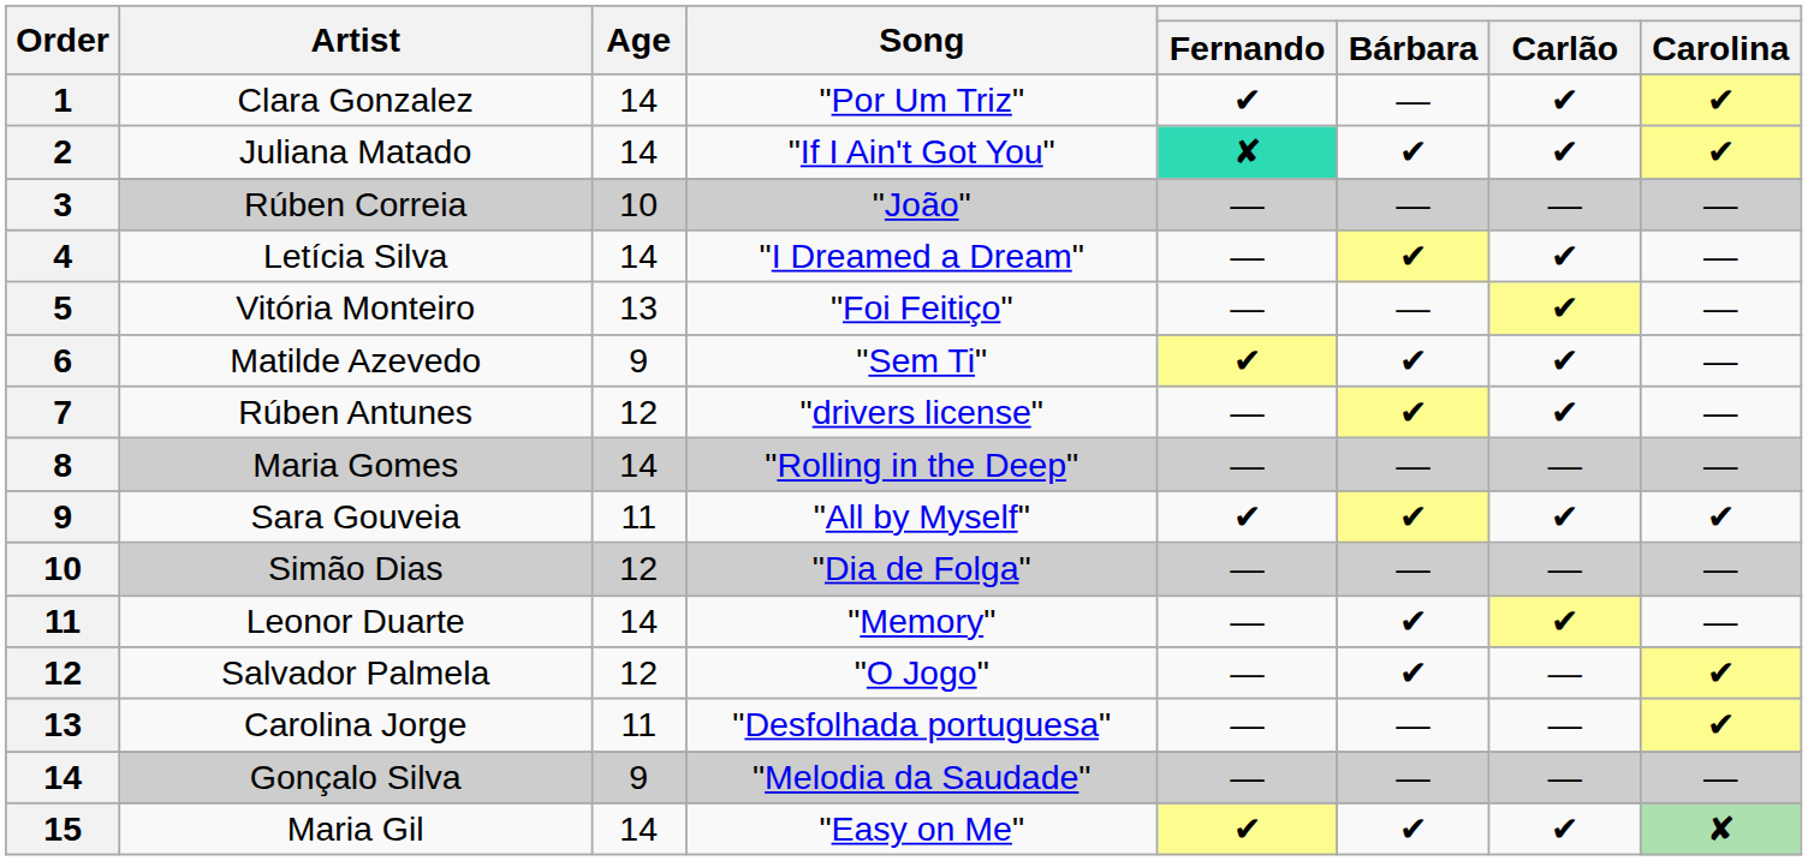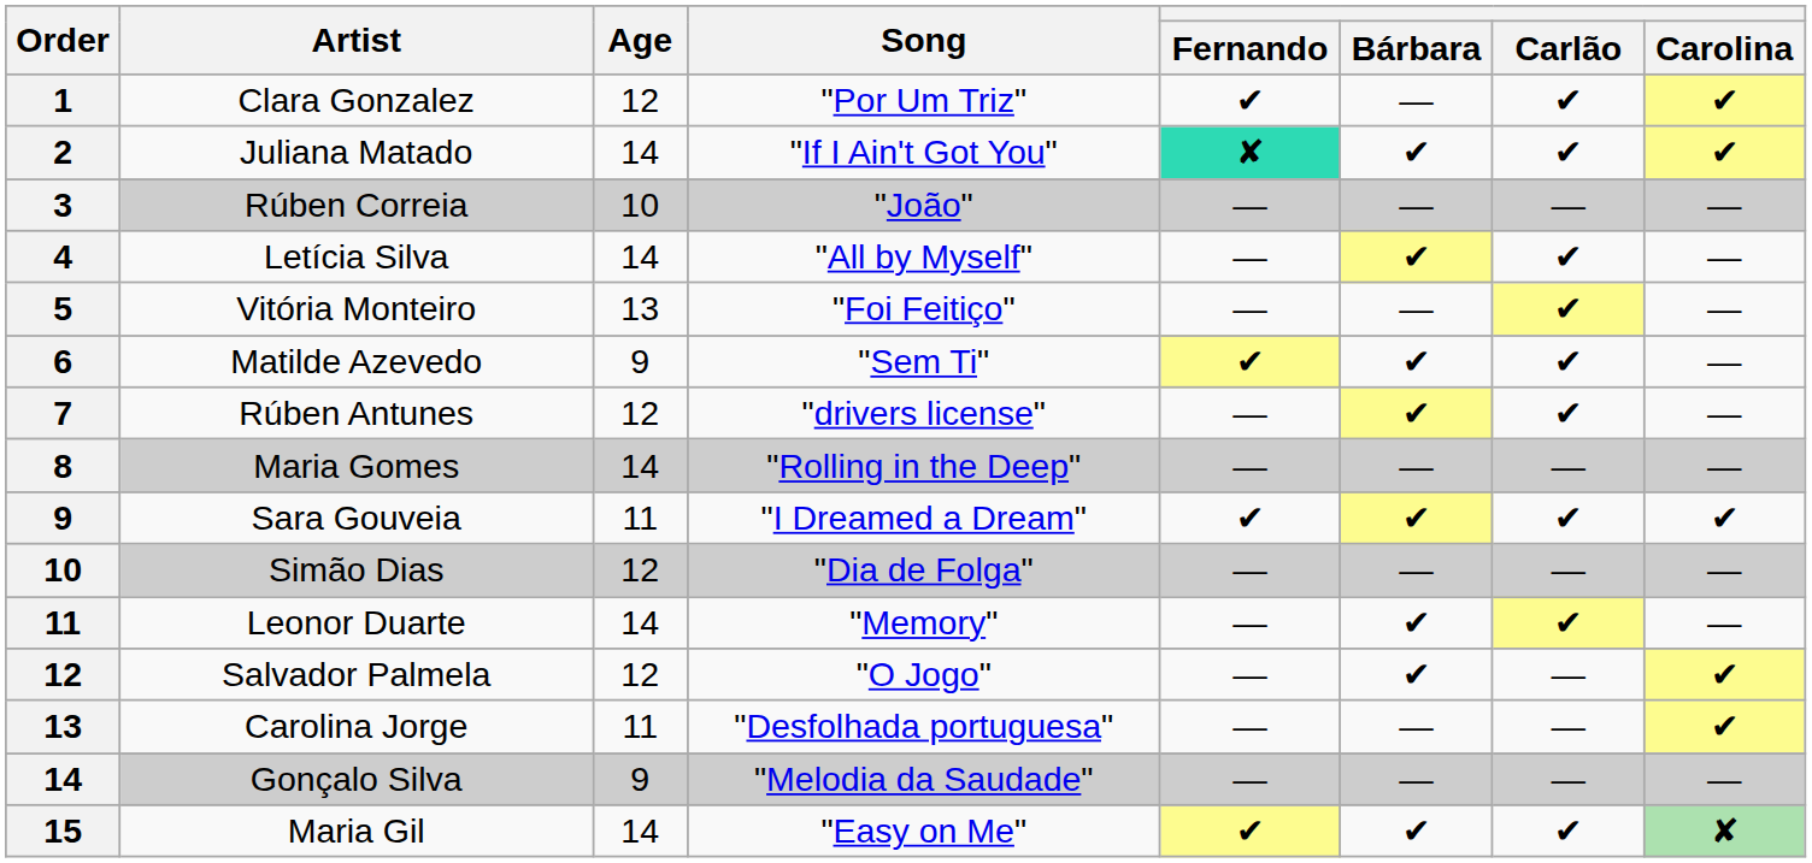Clara Gonzalez | Age: 14 -> 12
Letícia Silva | Song: "I Dreamed a Dream" -> "All by Myself"
Sara Gouveia | Song: "All by Myself" -> "I Dreamed a Dream"
